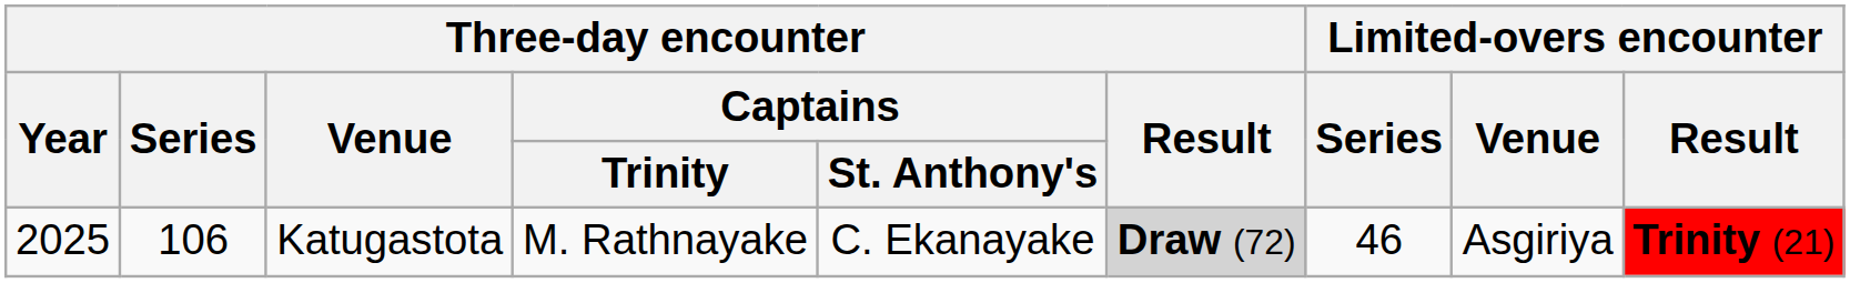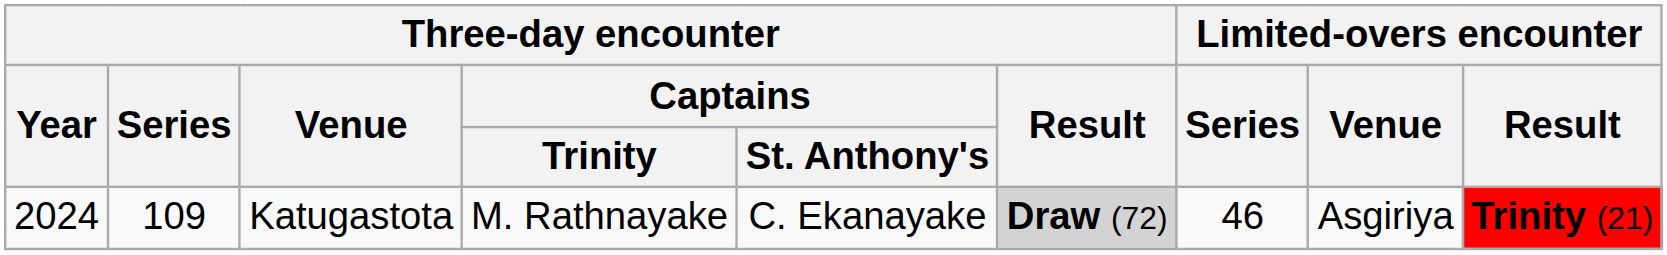Katugastota | Three-day encounter / Year: 2025 -> 2024
Katugastota | Three-day encounter / Series: 106 -> 109
